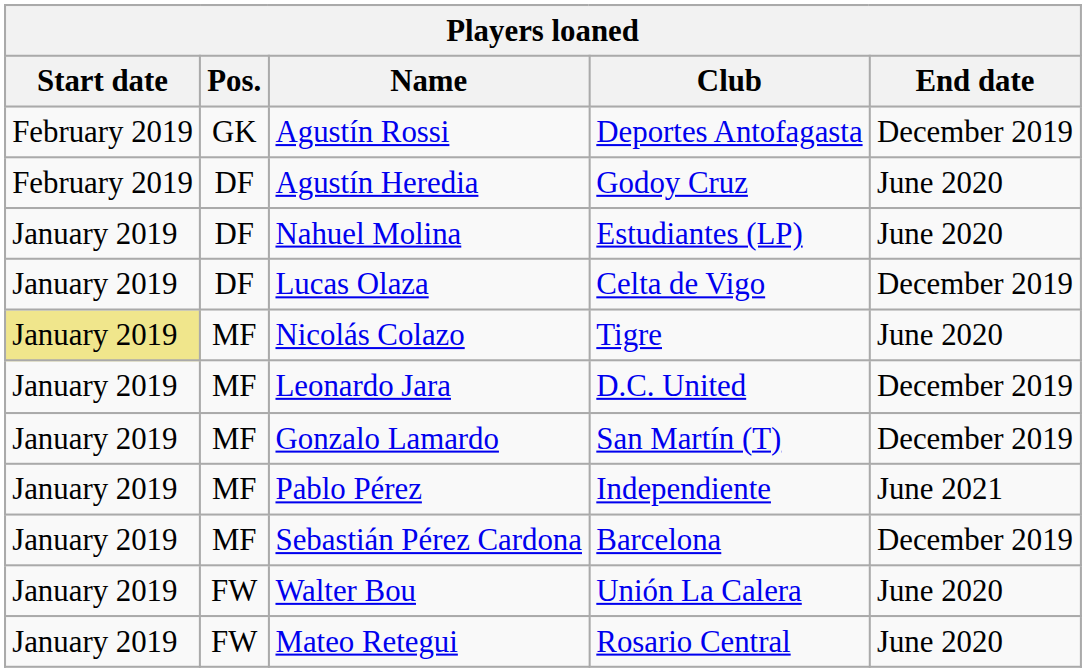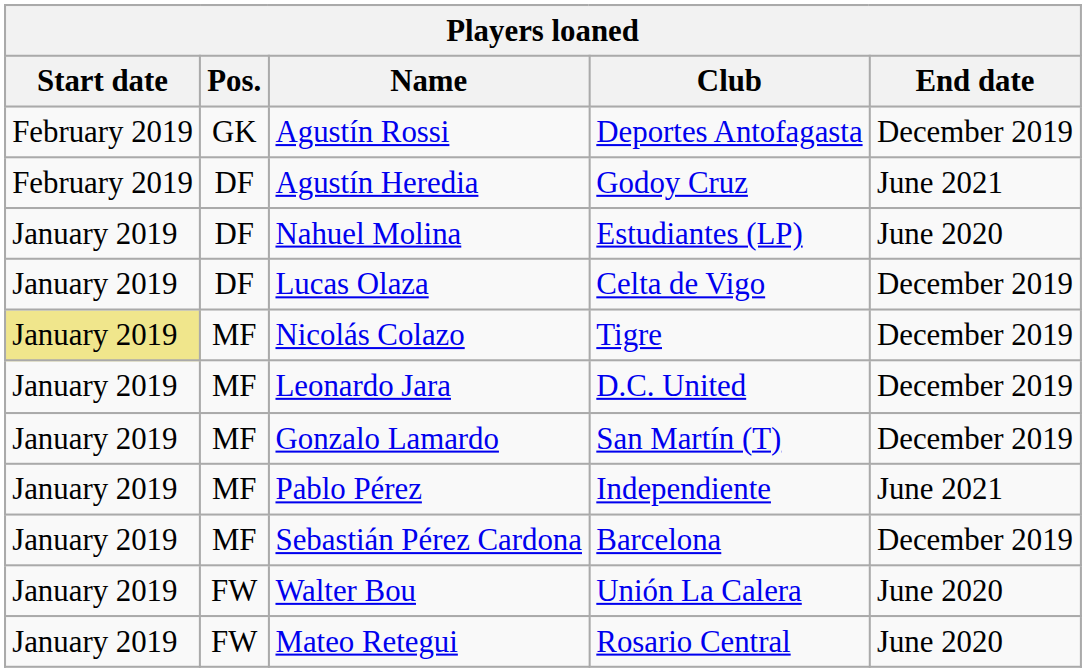Agustín Heredia | End date: June 2020 -> June 2021
Nicolás Colazo | End date: June 2020 -> December 2019
